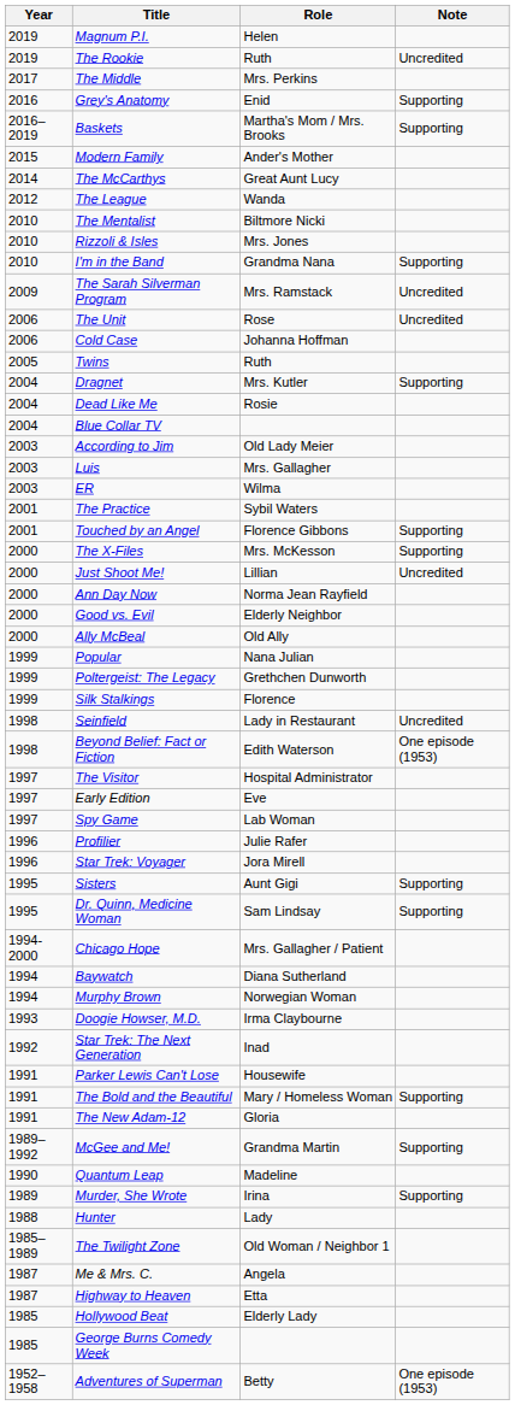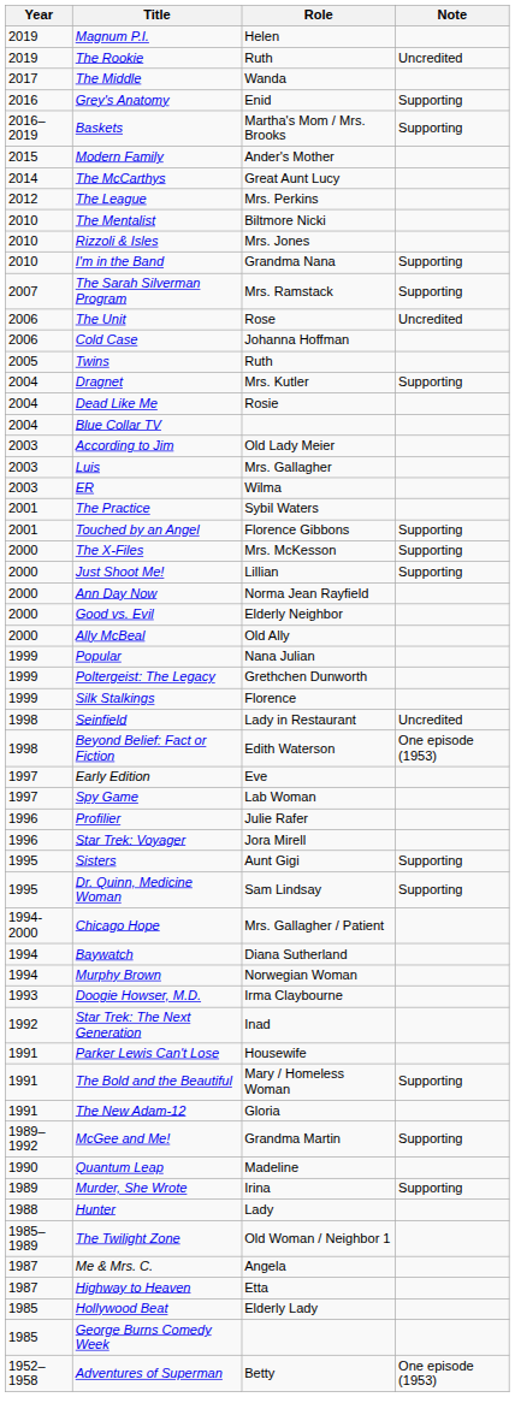The Middle | Role: Mrs. Perkins -> Wanda
The League | Role: Wanda -> Mrs. Perkins
The Sarah Silverman Program | Year: 2009 -> 2007
The Sarah Silverman Program | Note: Uncredited -> Supporting
Just Shoot Me! | Note: Uncredited -> Supporting
- row: 1997 | The Visitor | Hospital Administrator
